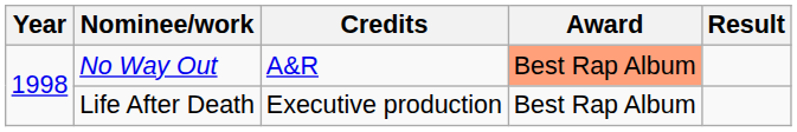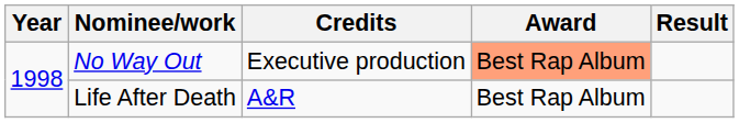No Way Out | Credits: A&R -> Executive production
Life After Death | Credits: Executive production -> A&R
